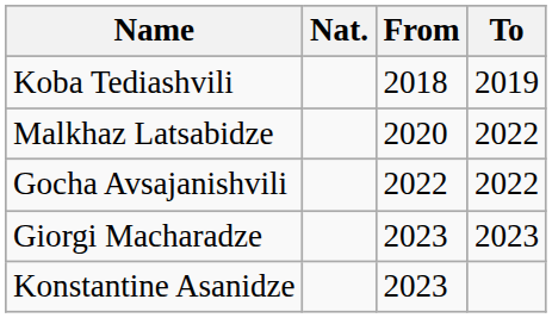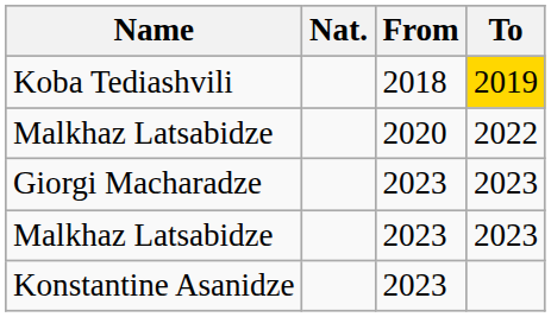Koba Tediashvili | To: no background -> gold background
- row: Gocha Avsajanishvili | 2022 | 2022
+ row: Malkhaz Latsabidze | 2023 | 2023
